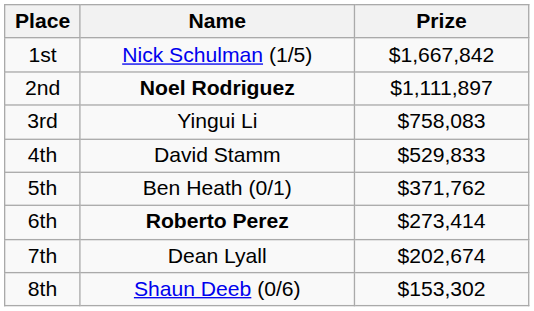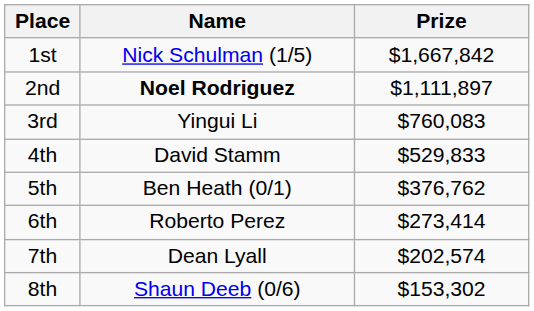3rd | Prize: $758,083 -> $760,083
5th | Prize: $371,762 -> $376,762
6th | Name: bold -> normal
7th | Prize: $202,674 -> $202,574
